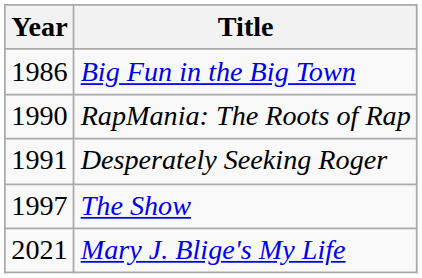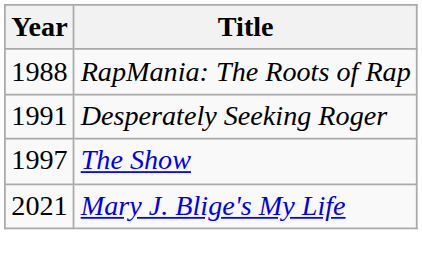- row: 1986 | Big Fun in the Big Town
RapMania: The Roots of Rap | Year: 1990 -> 1988
